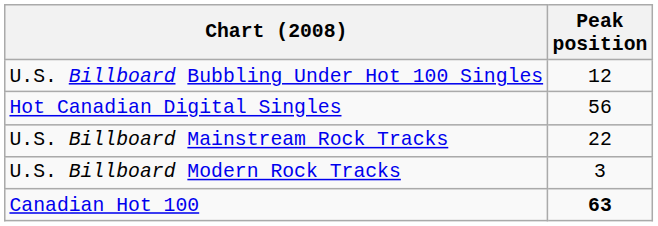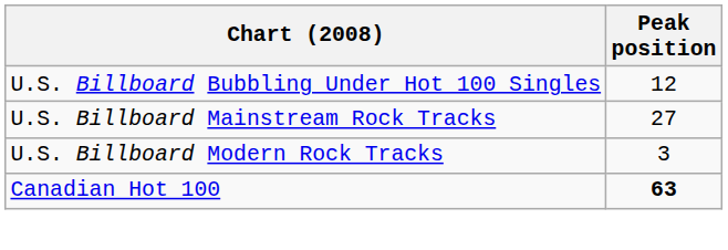- row: Hot Canadian Digital Singles | 56
U.S. Billboard Mainstream Rock Tracks | Peak position: 22 -> 27
